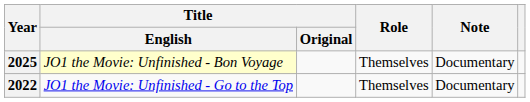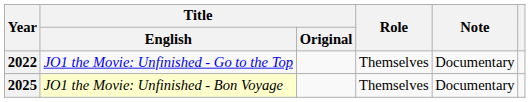rows swapped: 2022 <-> 2025
